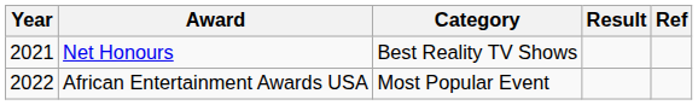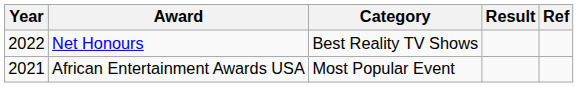Net Honours | Year: 2021 -> 2022
African Entertainment Awards USA | Year: 2022 -> 2021
